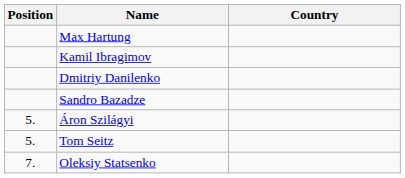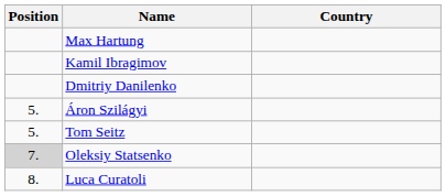- row: Sandro Bazadze
Oleksiy Statsenko | Position: no background -> lightgrey background
+ row: 8. | Luca Curatoli
